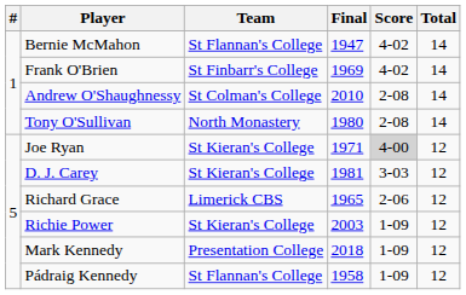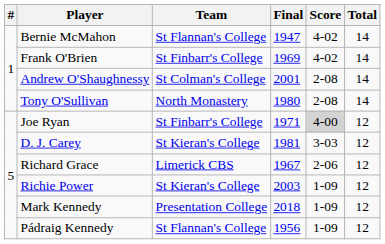Andrew O'Shaughnessy | Final: 2010 -> 2001
Joe Ryan | Team: St Kieran's College -> St Finbarr's College
Richard Grace | Final: 1965 -> 1967
Pádraig Kennedy | Final: 1958 -> 1956
